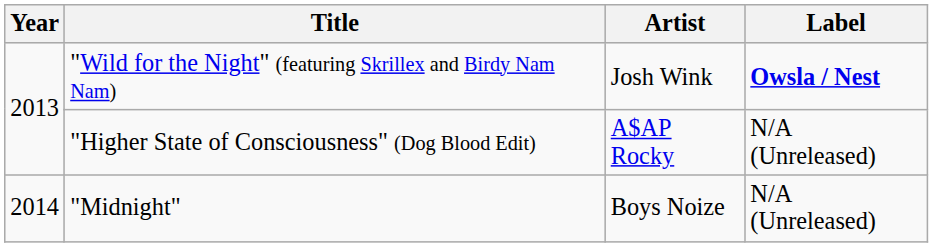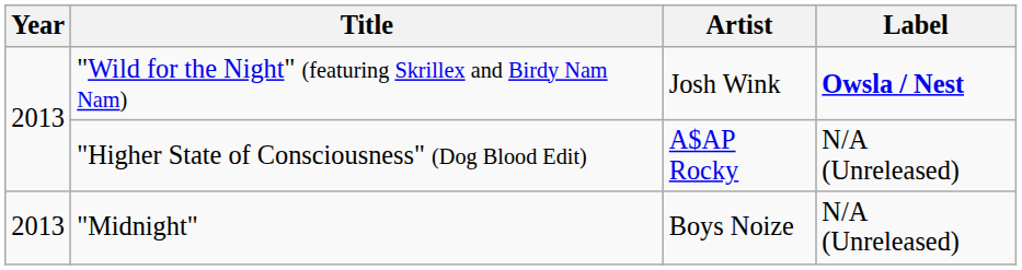"Midnight" | Year: 2014 -> 2013
